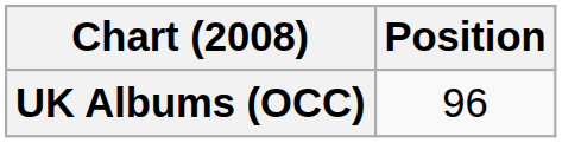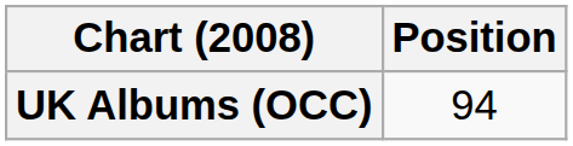UK Albums (OCC) | Position: 96 -> 94
